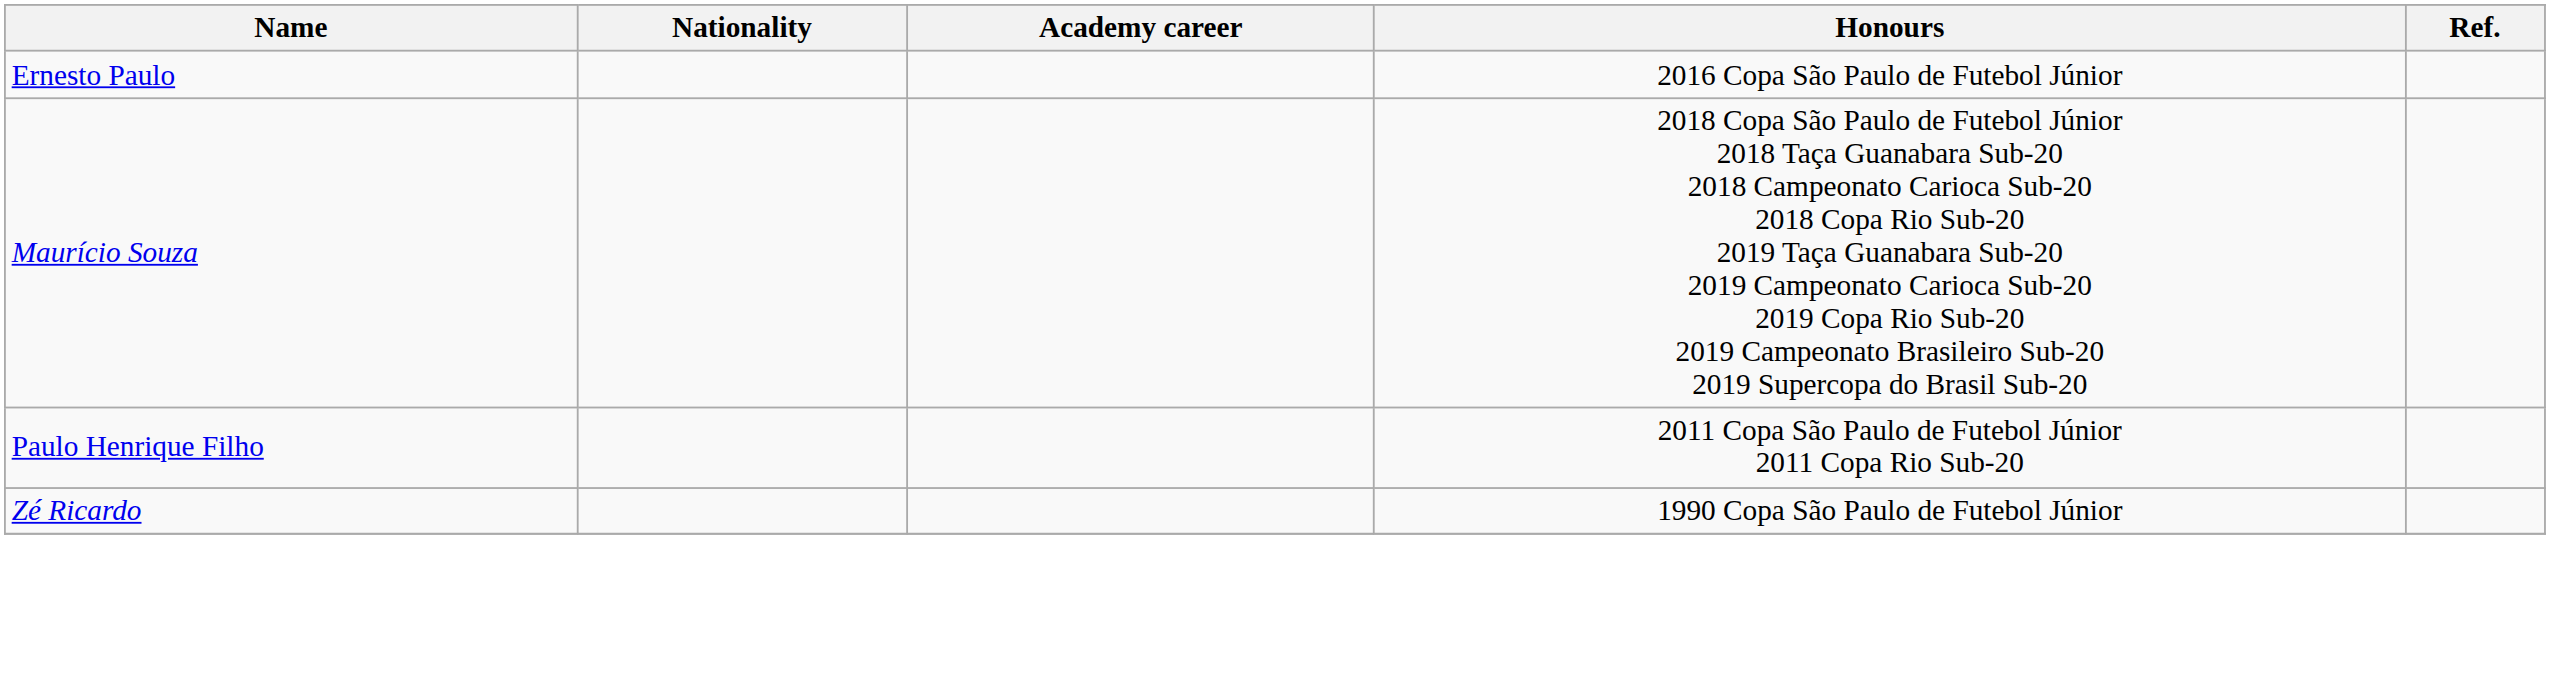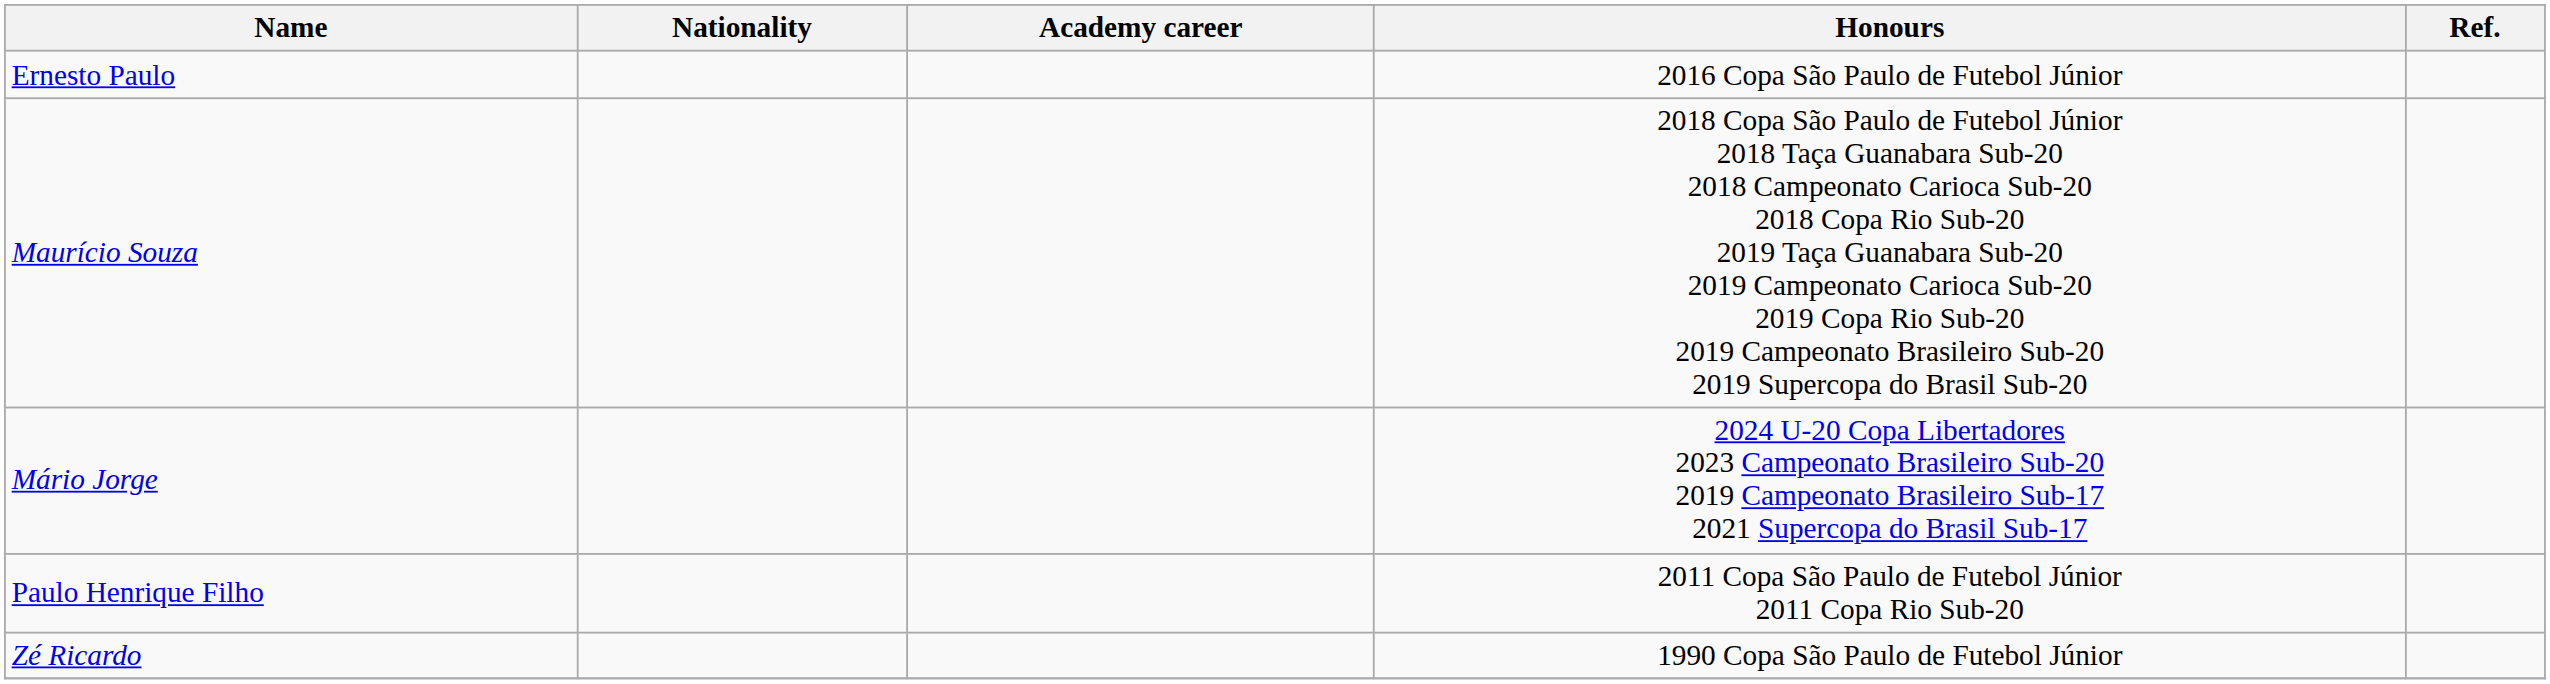+ row: Mário Jorge | 2024 U-20 Copa Libertadores 2023 Campeonato Brasileiro Sub-20 2019 Campeonato Brasileiro Sub-17 2021 Supercopa do Brasil Sub-17
